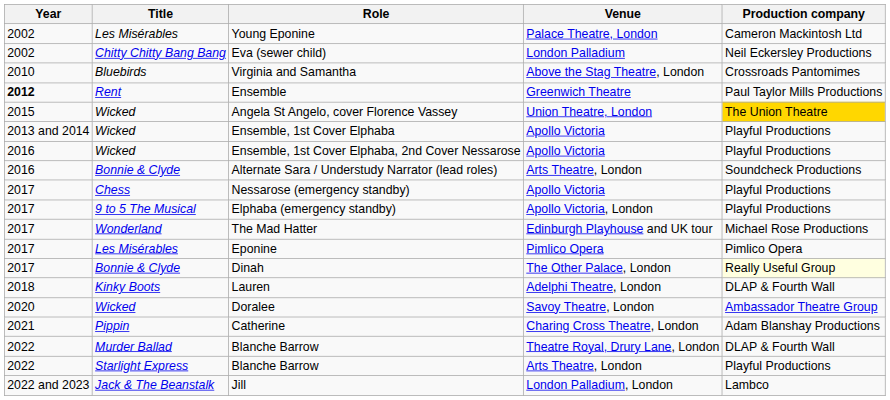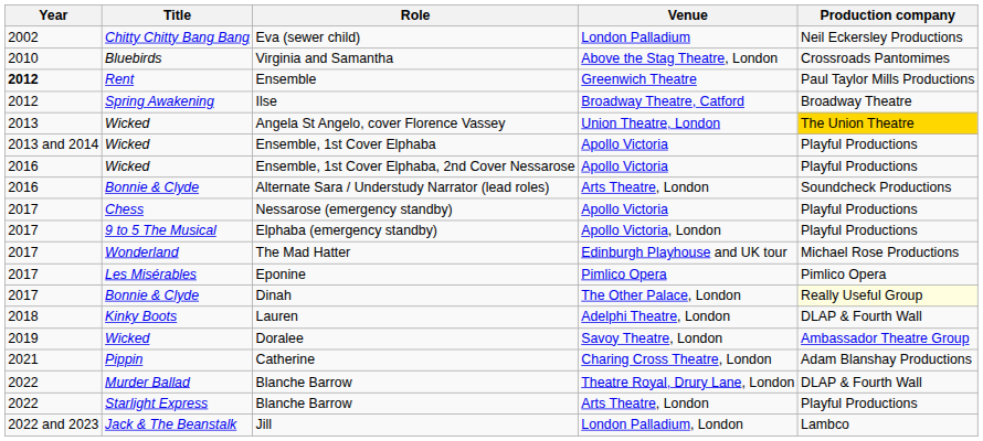- row: 2002 | Les Misérables | Young Eponine | Palace Theatre, London | Cameron Mackintosh Ltd
+ row: 2012 | Spring Awakening | Ilse | Broadway Theatre, Catford | Broadway Theatre
Angela St Angelo, cover Florence Vassey | Year: 2015 -> 2013
Doralee | Year: 2020 -> 2019
